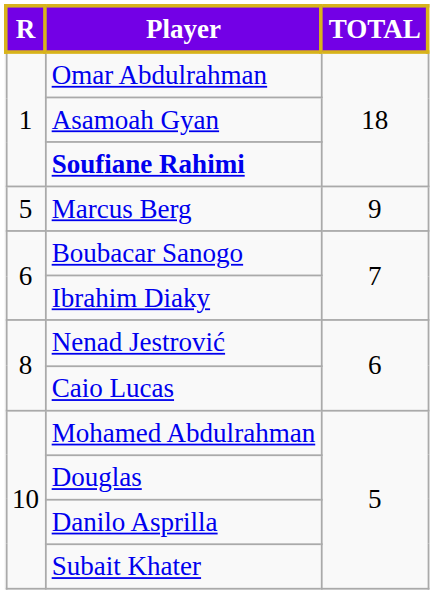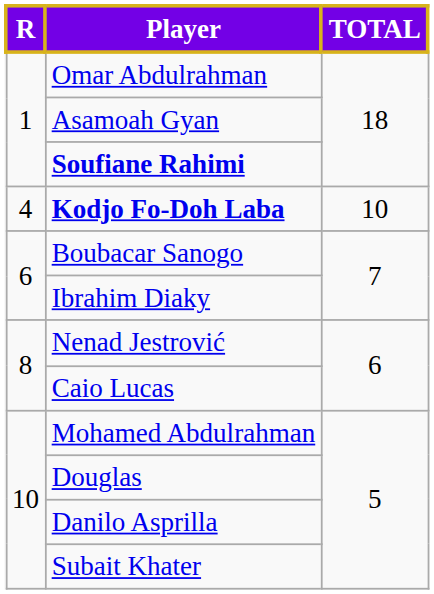+ row: 4 | Kodjo Fo-Doh Laba | 10
- row: 5 | Marcus Berg | 9
